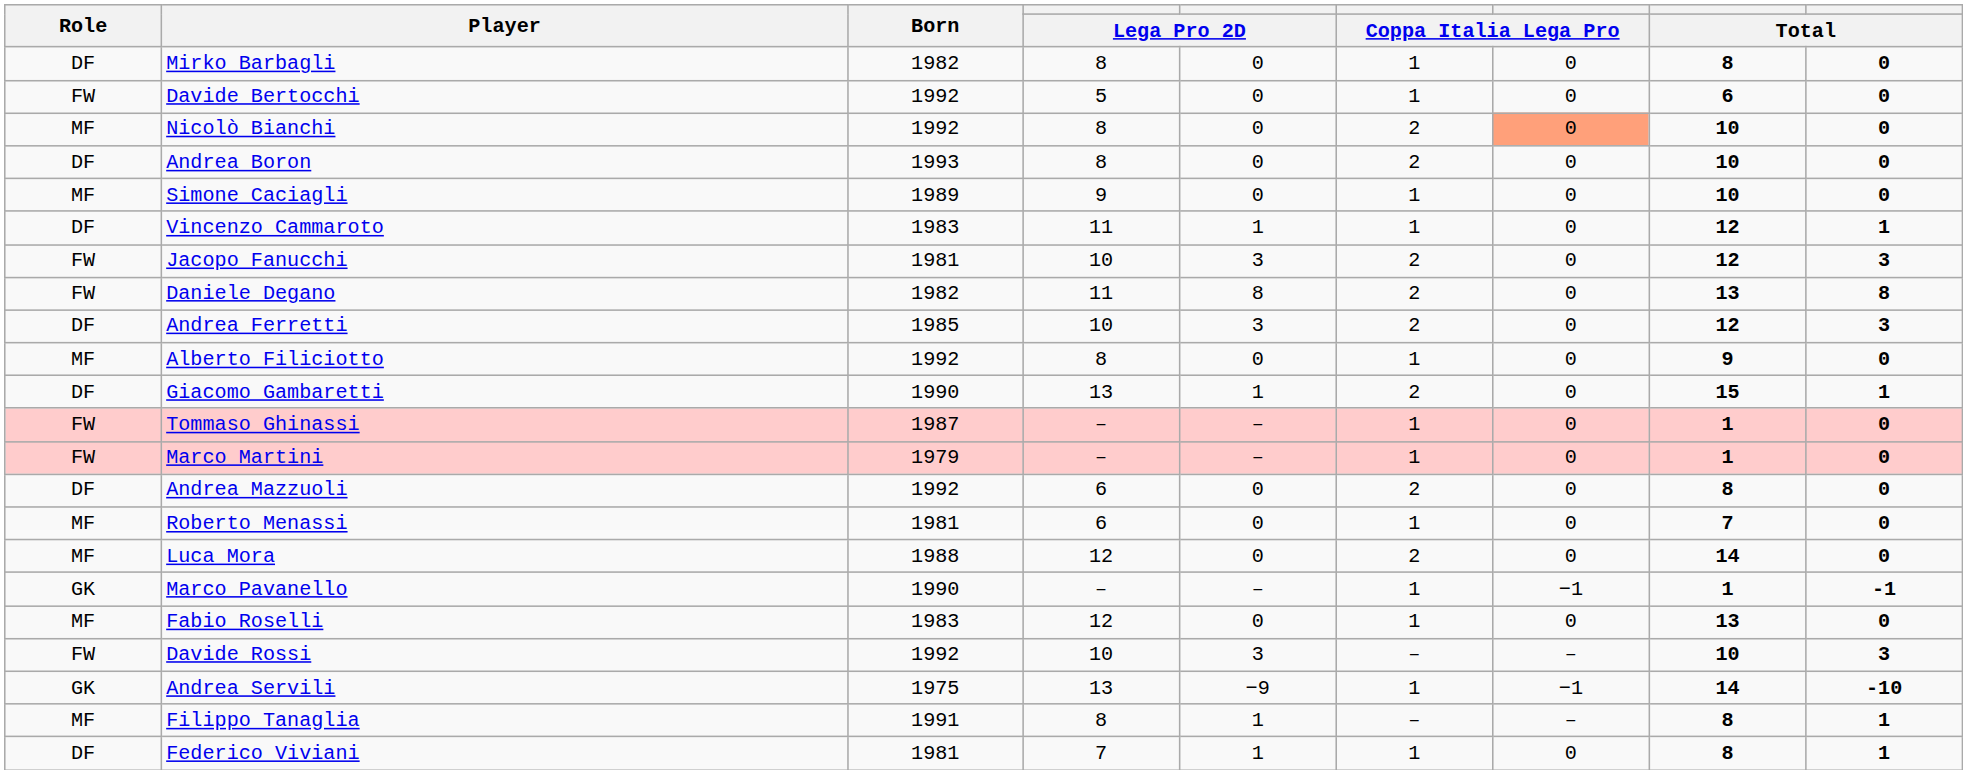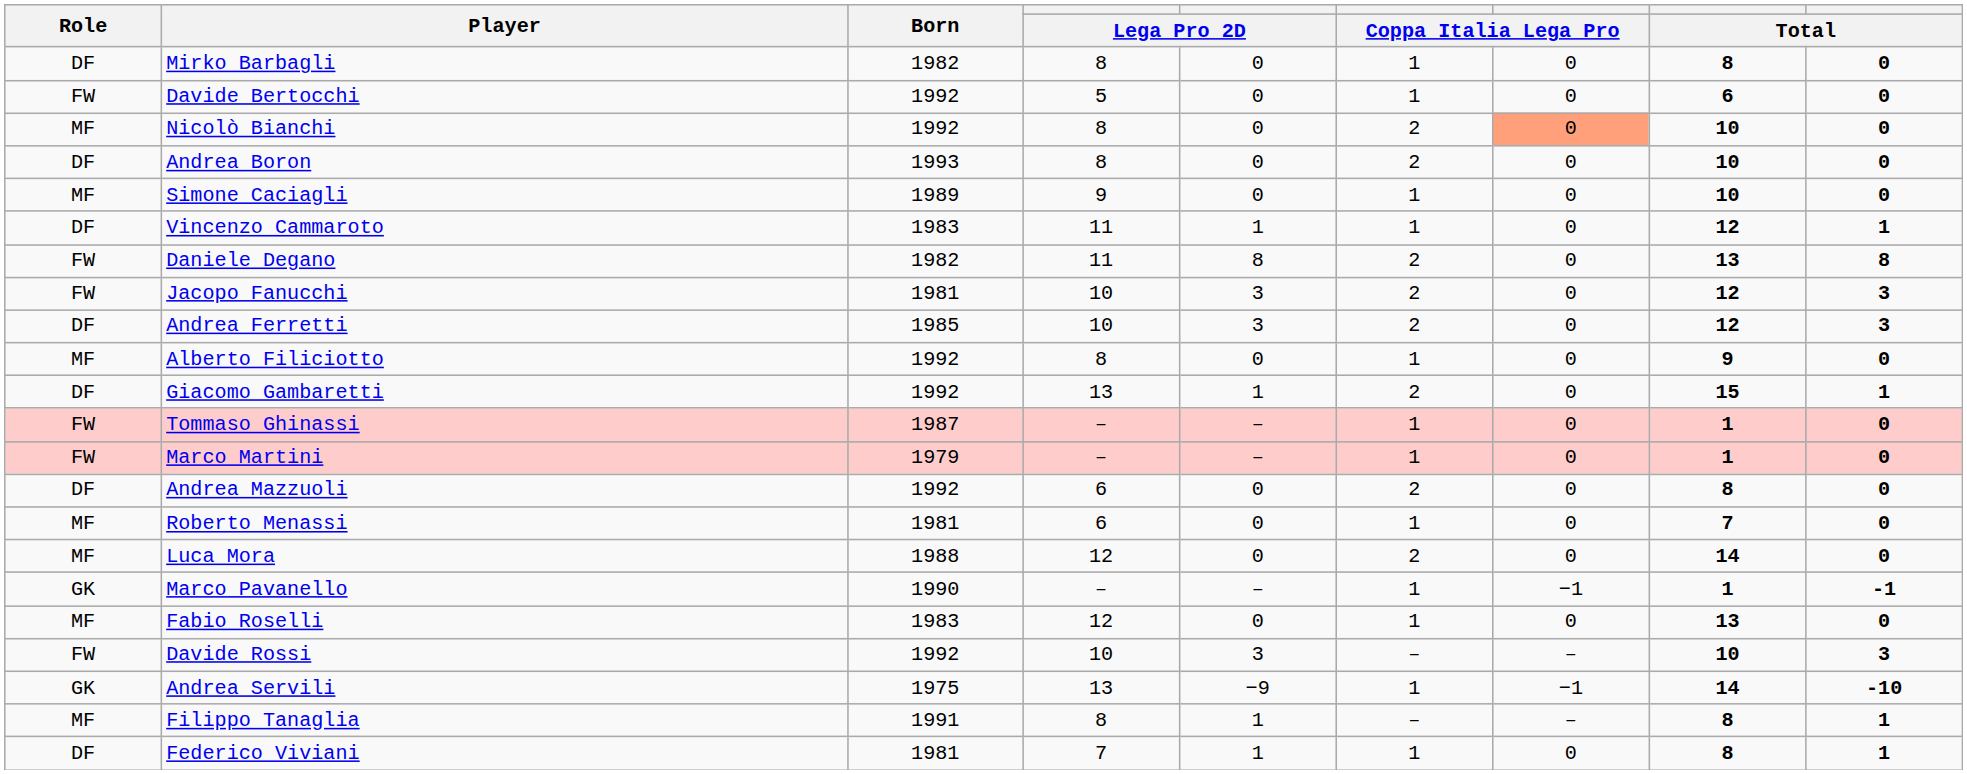rows swapped: Daniele Degano <-> Jacopo Fanucchi
Giacomo Gambaretti | Born: 1990 -> 1992
